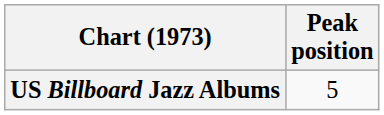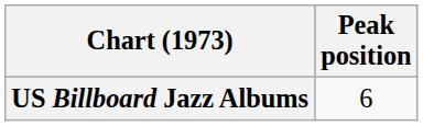US Billboard Jazz Albums | Peak position: 5 -> 6
